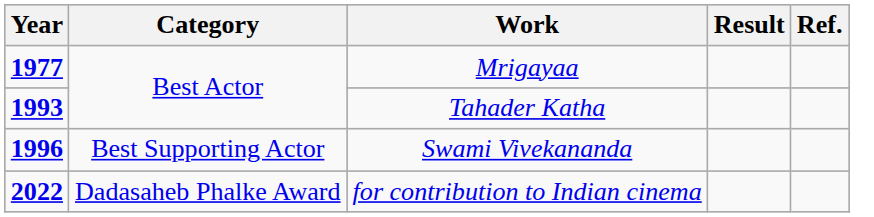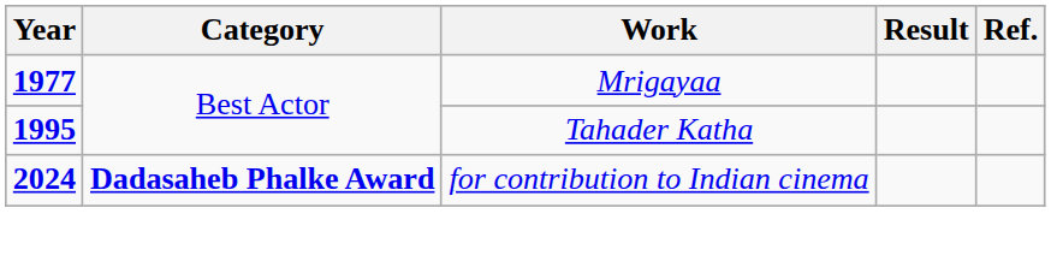Tahader Katha | Year: 1993 -> 1995
- row: 1996 | Best Supporting Actor | Swami Vivekananda
for contribution to Indian cinema | Year: 2022 -> 2024
for contribution to Indian cinema | Category: normal -> bold
